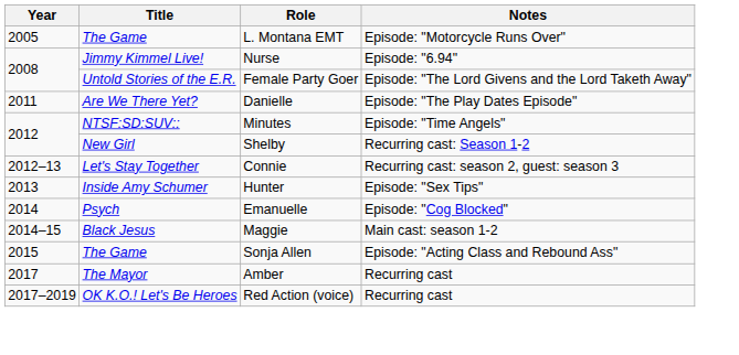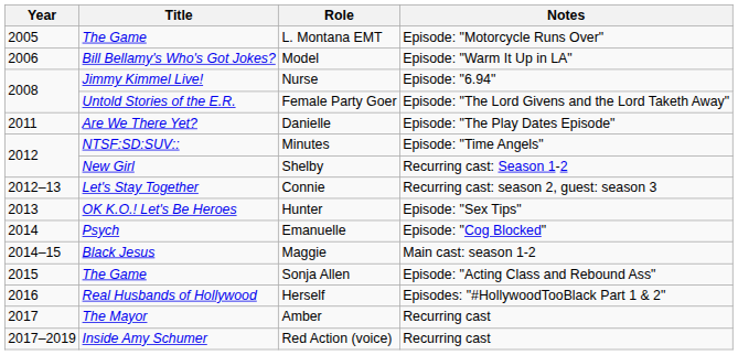+ row: 2006 | Bill Bellamy's Who's Got Jokes? | Model | Episode: "Warm It Up in LA"
Hunter | Title: Inside Amy Schumer -> OK K.O.! Let's Be Heroes
+ row: 2016 | Real Husbands of Hollywood | Herself | Episodes: "#HollywoodTooBlack Part 1 & 2"
Red Action (voice) | Title: OK K.O.! Let's Be Heroes -> Inside Amy Schumer
